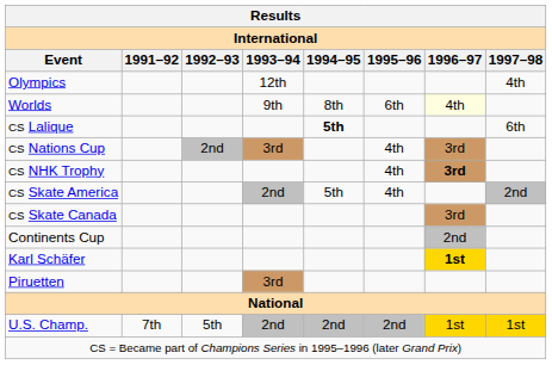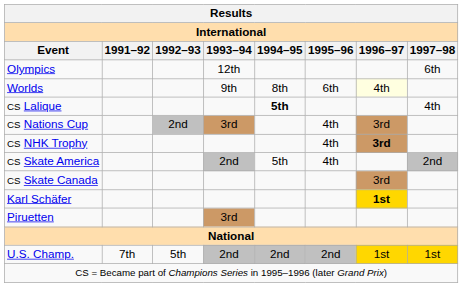Olympics | 1997–98: 4th -> 6th
CS Lalique | 1997–98: 6th -> 4th
- row: Continents Cup | 2nd
